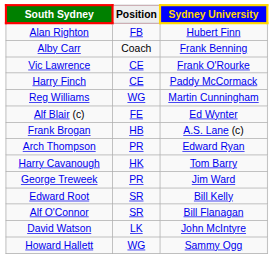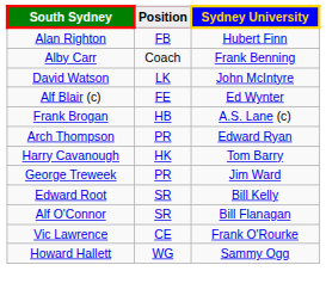rows swapped: Vic Lawrence <-> David Watson
- row: Harry Finch | CE | Paddy McCormack
- row: Reg Williams | WG | Martin Cunningham
